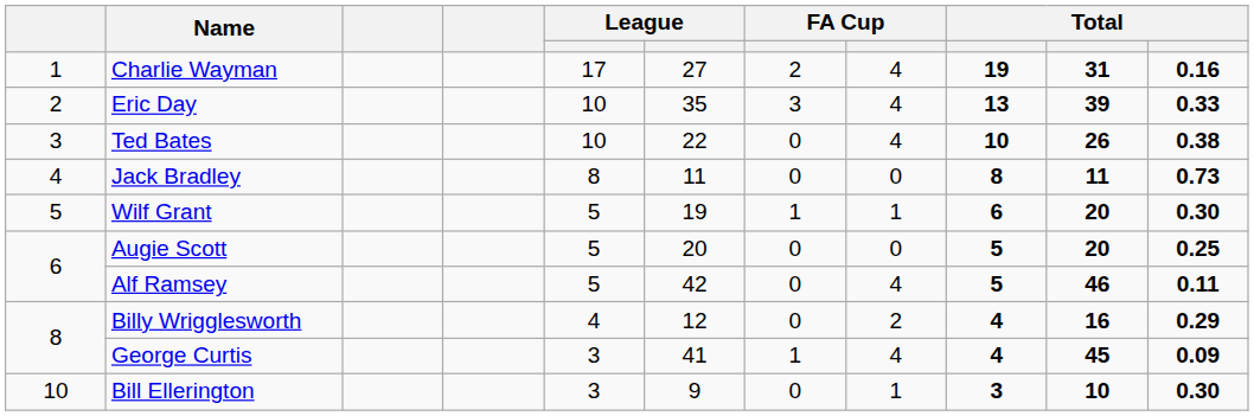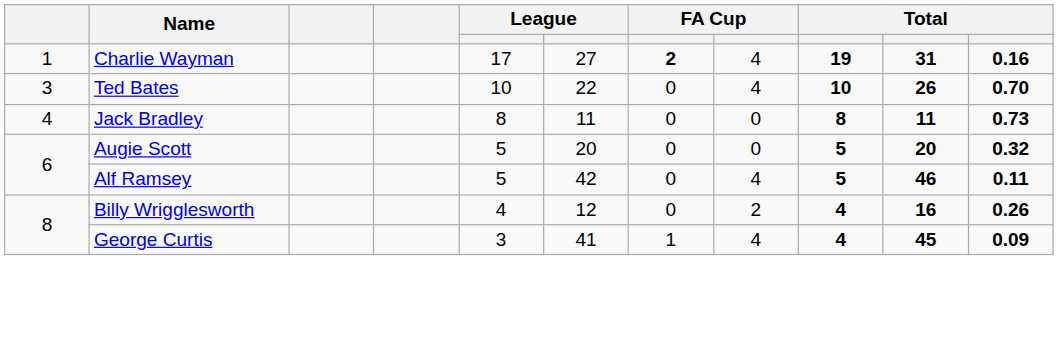Charlie Wayman | column 7: normal -> bold
- row: 2 | Eric Day | 10 | 35 | 3 | 4 | 13 | 39 | 0.33
Ted Bates | column 11: 0.38 -> 0.70
- row: 5 | Wilf Grant | 5 | 19 | 1 | 1 | 6 | 20 | 0.30
Augie Scott | column 11: 0.25 -> 0.32
Billy Wrigglesworth | column 11: 0.29 -> 0.26
- row: 10 | Bill Ellerington | 3 | 9 | 0 | 1 | 3 | 10 | 0.30
